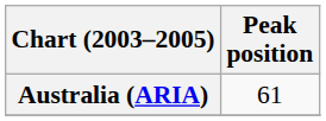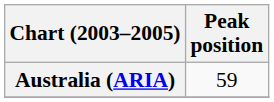Australia (ARIA) | Peak position: 61 -> 59
